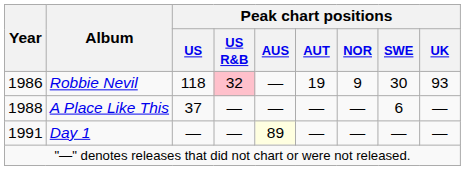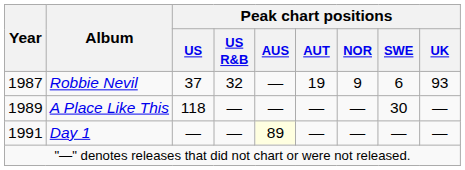Robbie Nevil | Year: 1986 -> 1987
Robbie Nevil | Peak chart positions / US: 118 -> 37
Robbie Nevil | Peak chart positions / US R&B: pink background -> no background
Robbie Nevil | Peak chart positions / SWE: 30 -> 6
A Place Like This | Year: 1988 -> 1989
A Place Like This | Peak chart positions / US: 37 -> 118
A Place Like This | Peak chart positions / SWE: 6 -> 30
